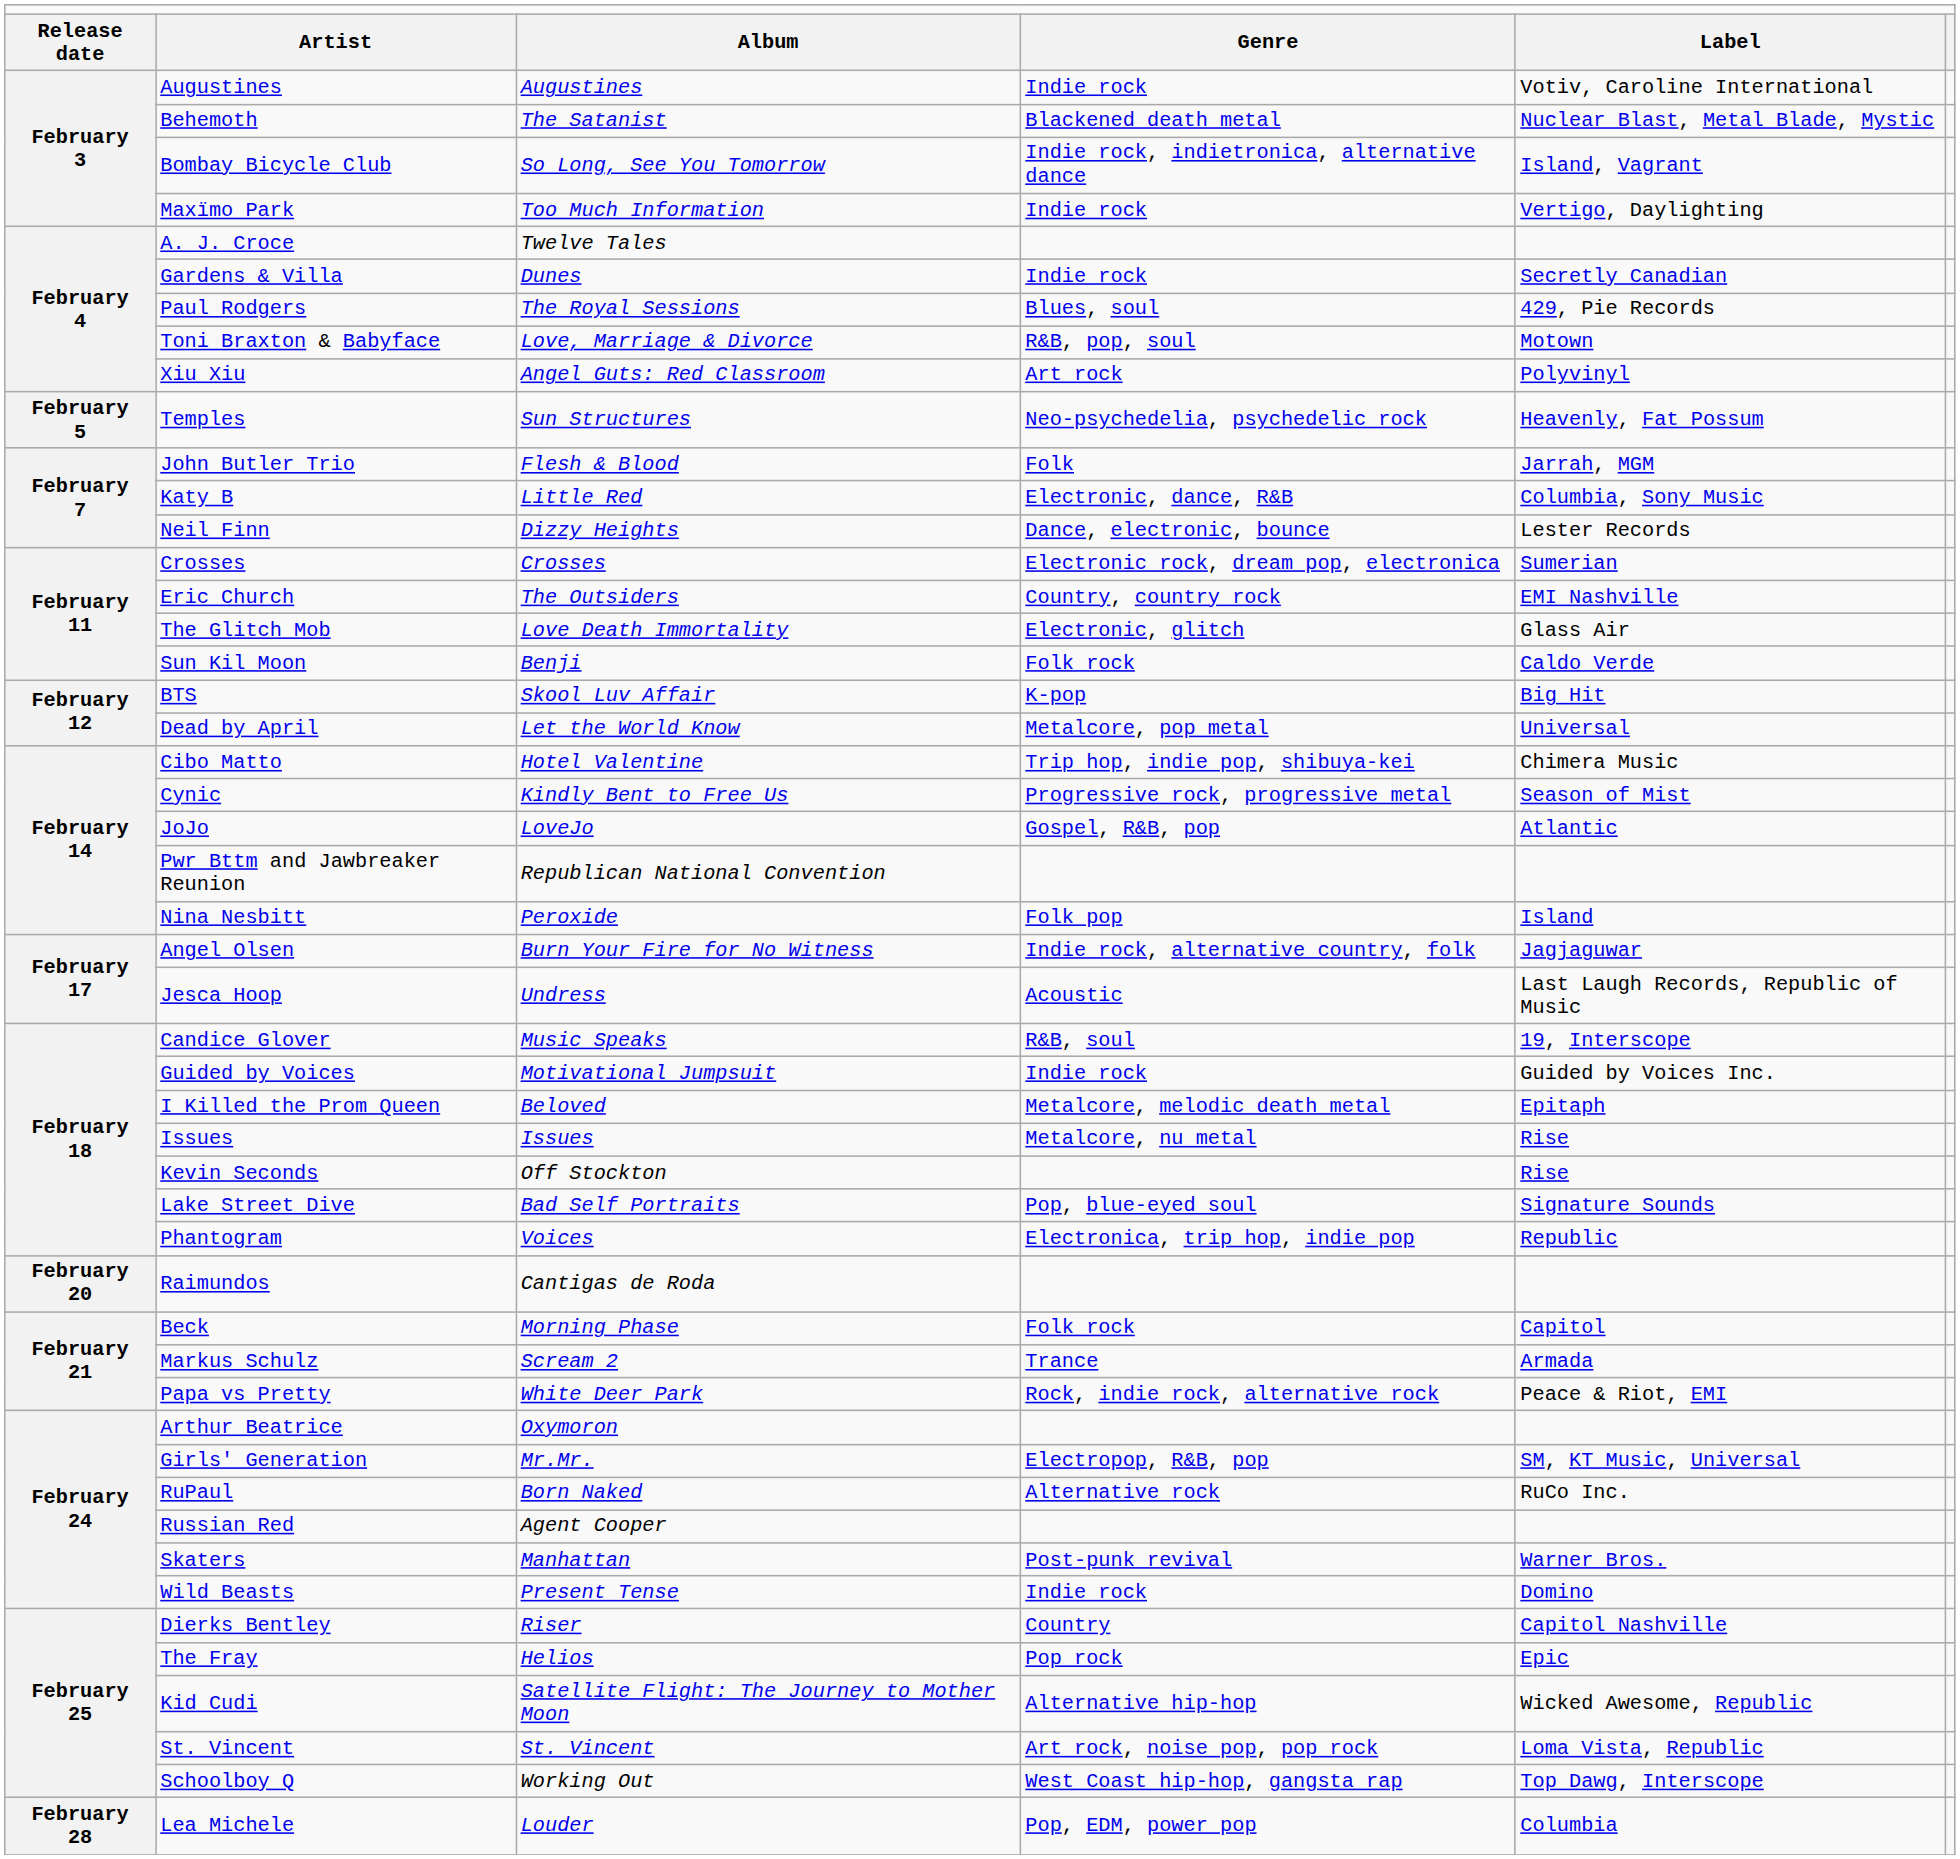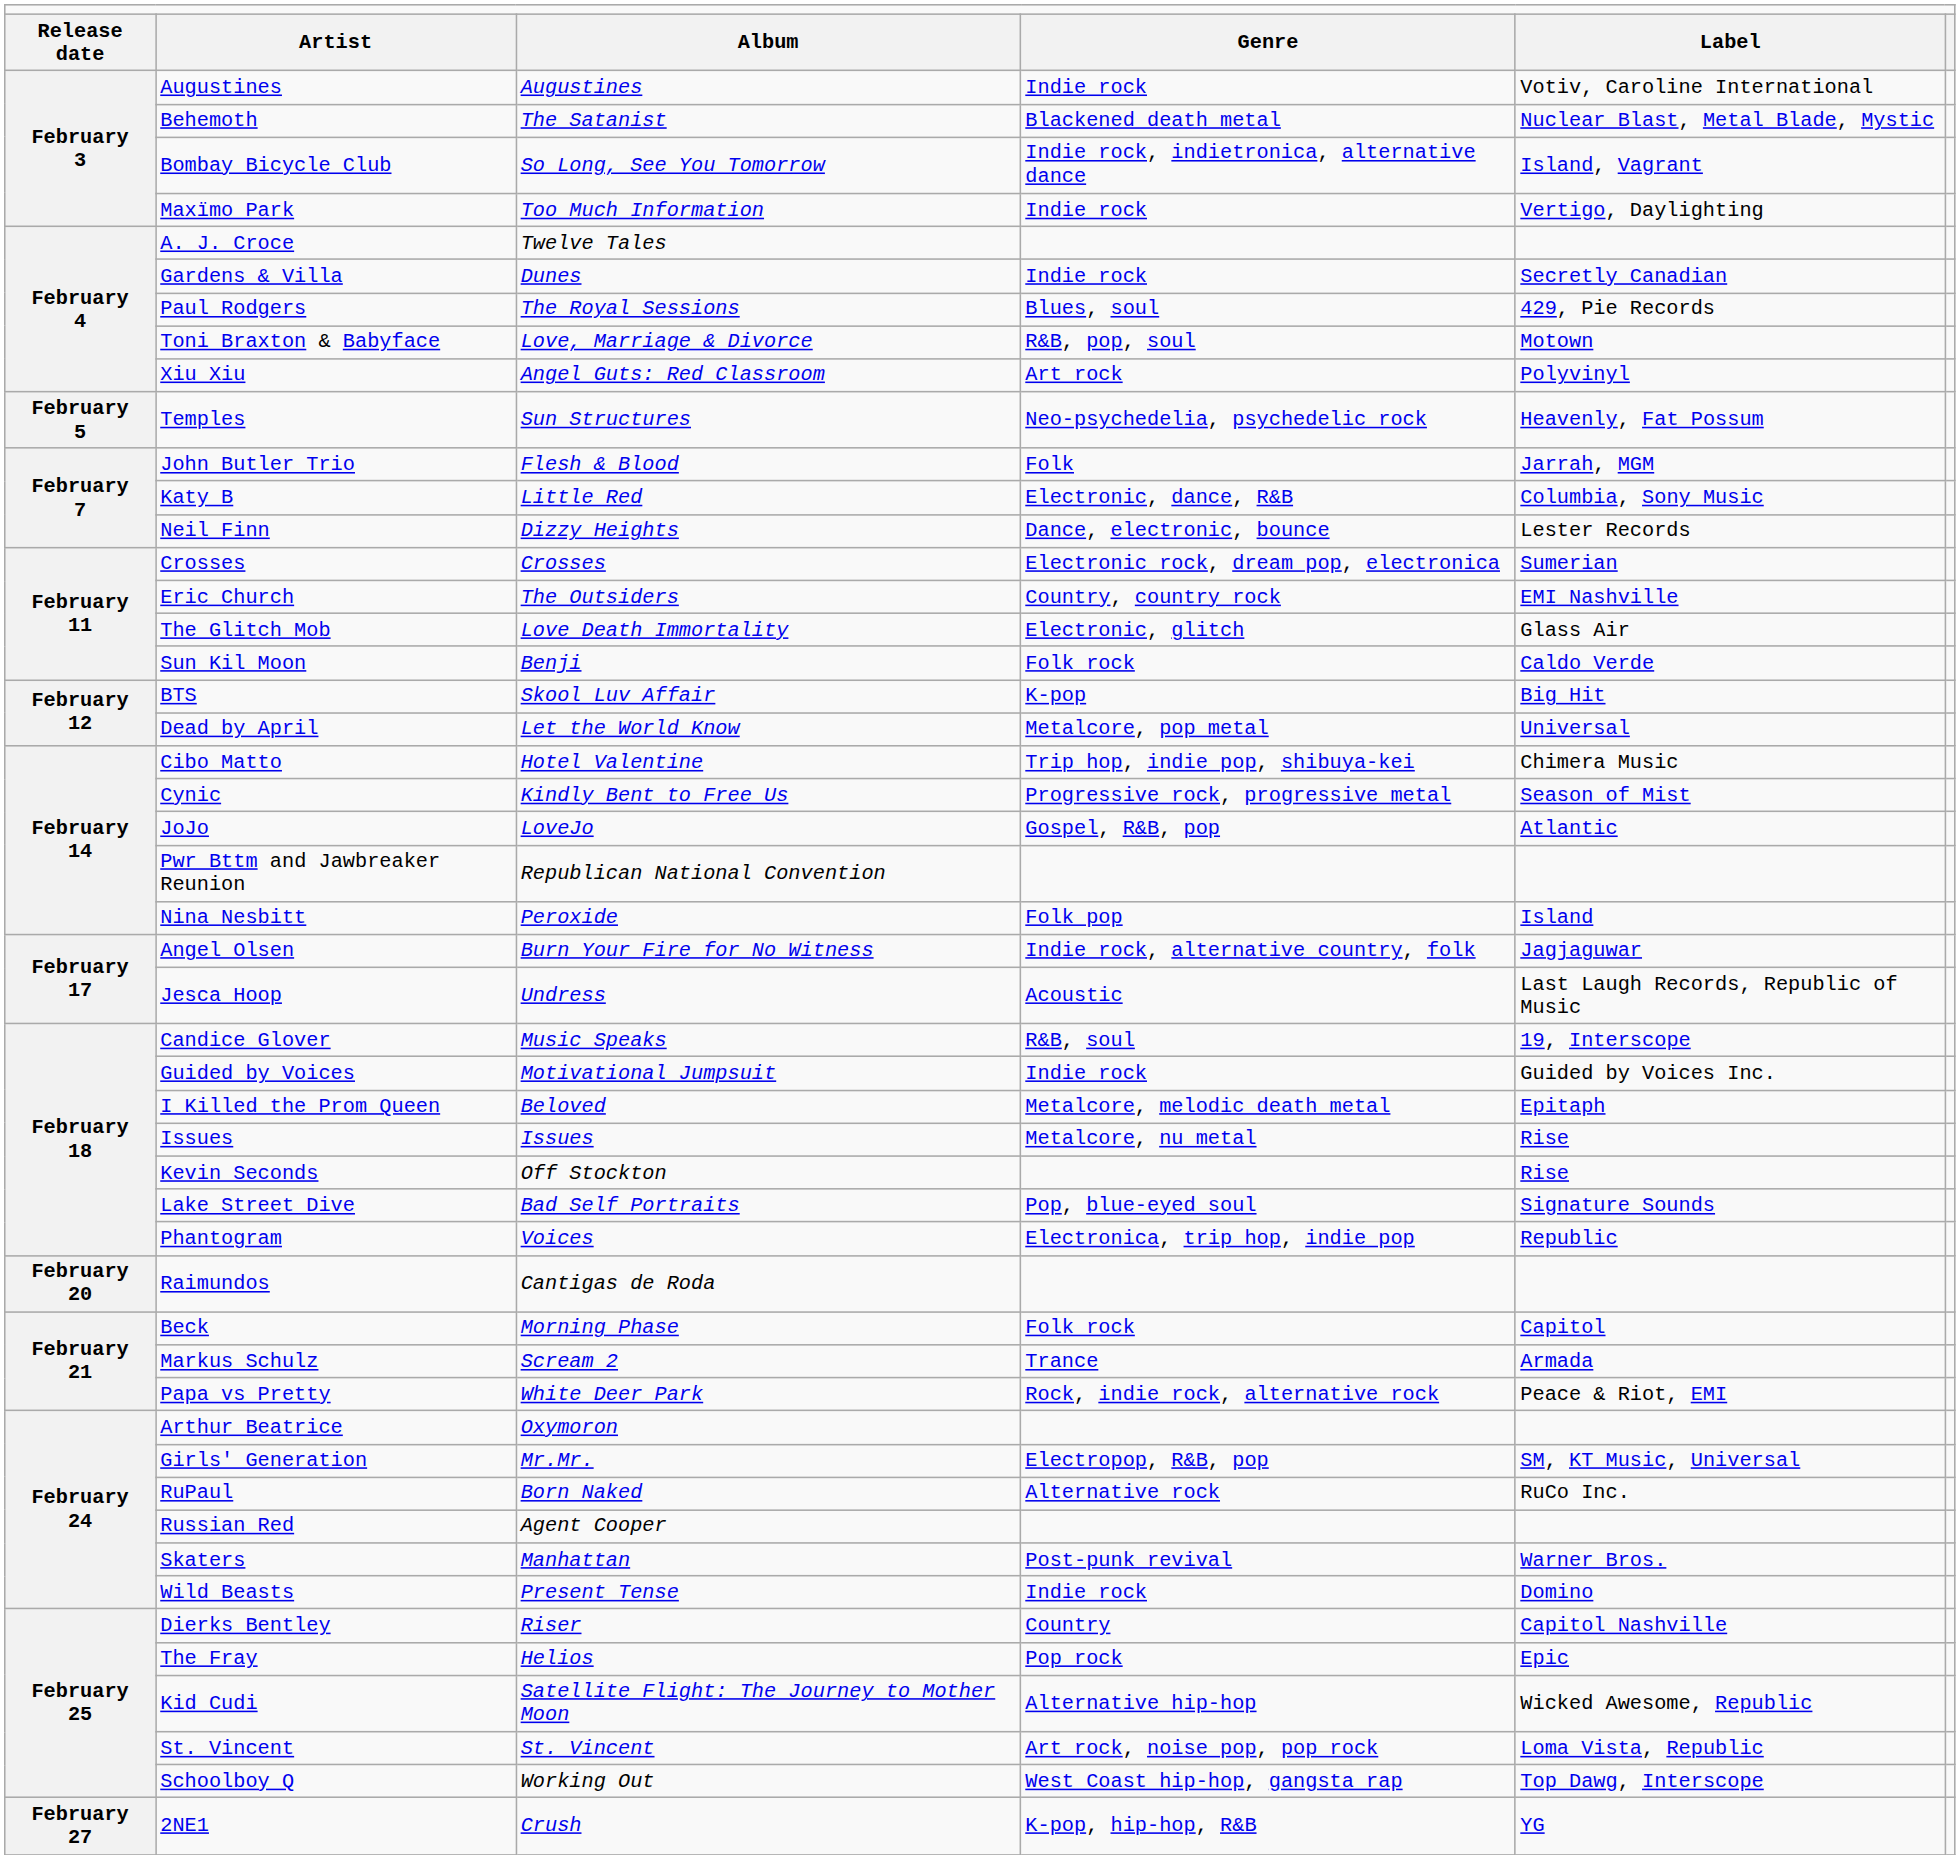+ row: February 27 | 2NE1 | Crush | K-pop, hip-hop, R&B | YG
- row: February 28 | Lea Michele | Louder | Pop, EDM, power pop | Columbia
